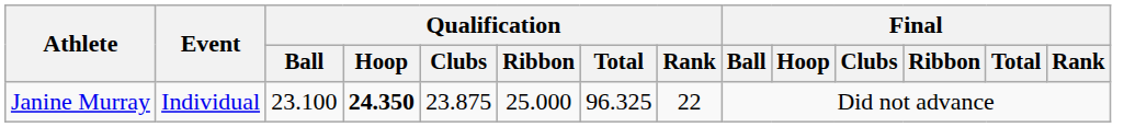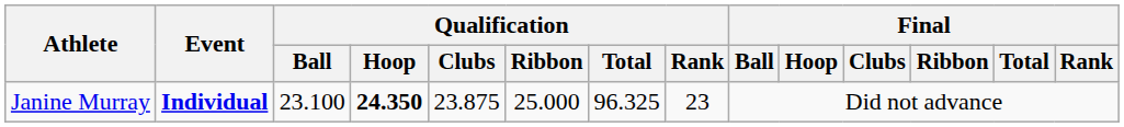Janine Murray | Event: normal -> bold
Janine Murray | Qualification / Rank: 22 -> 23
